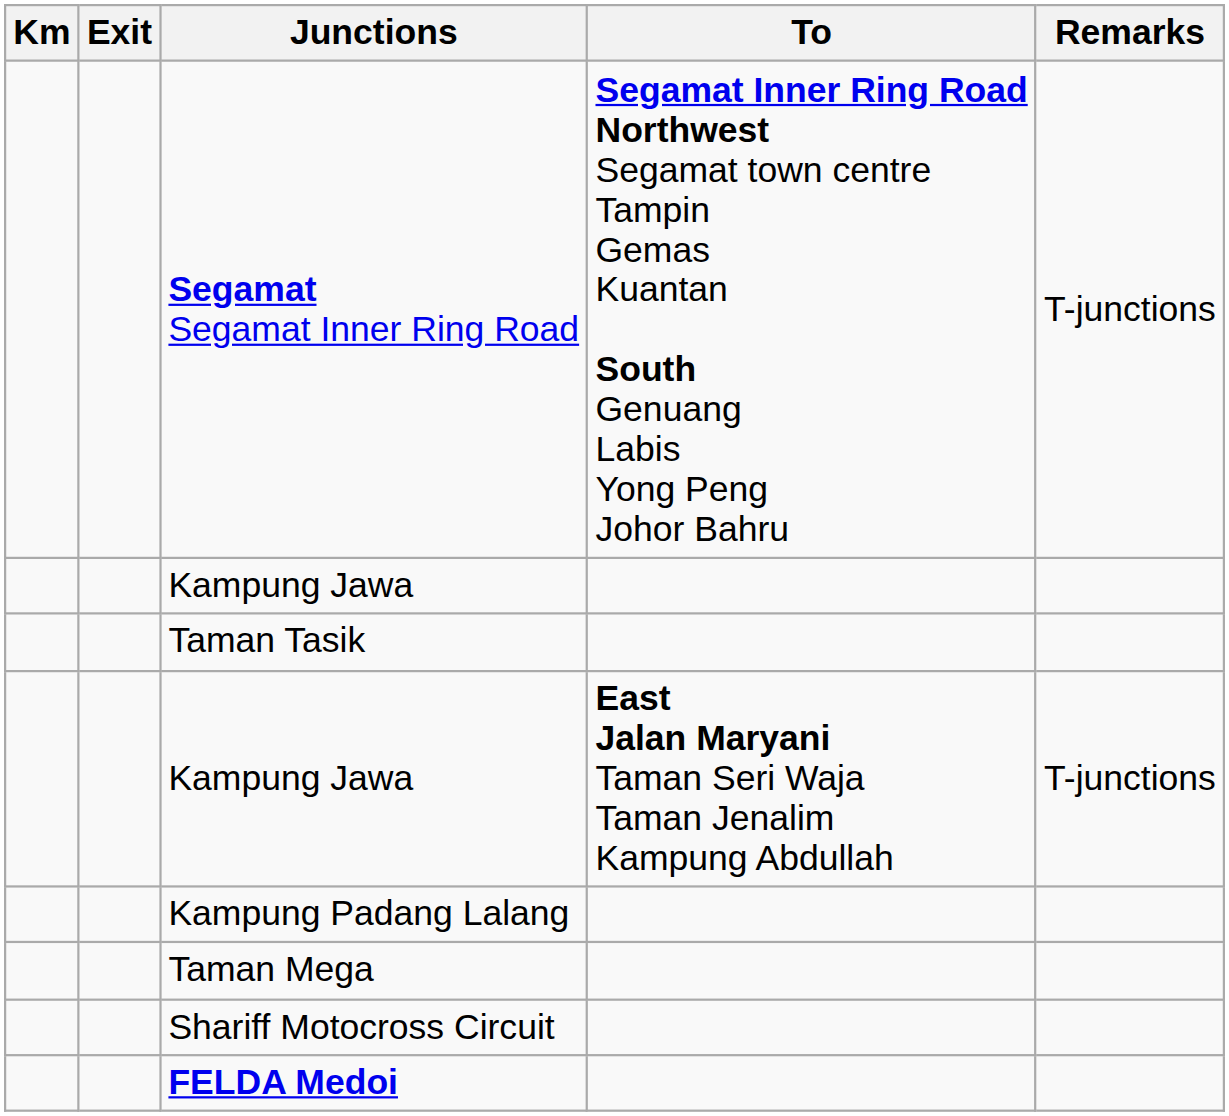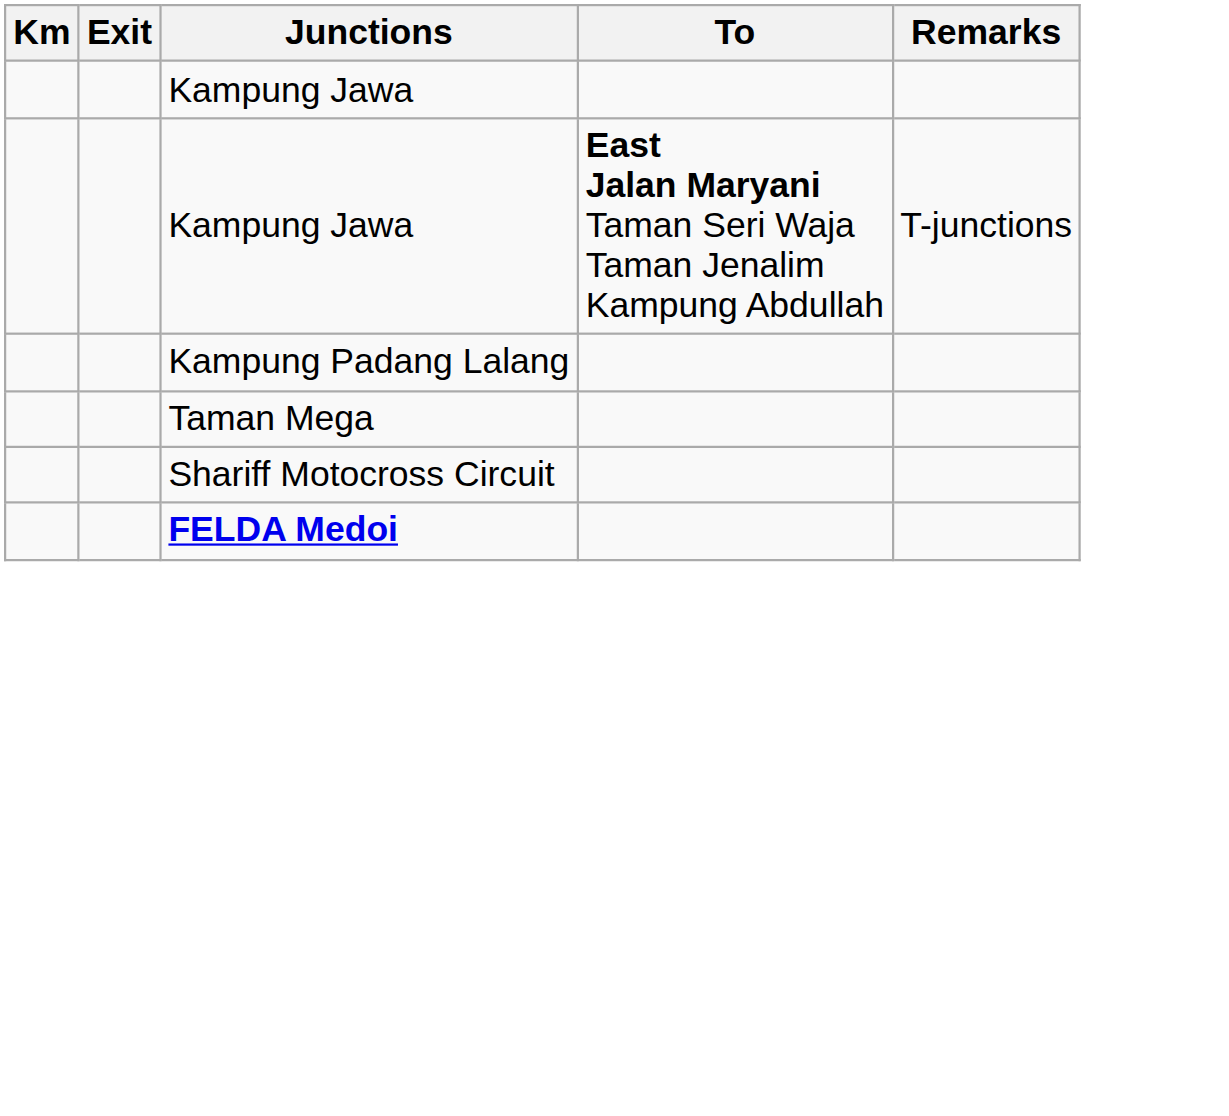- row: Segamat Segamat Inner Ring Road | Segamat Inner Ring Road Northwest Segamat town centre Tampin Gemas Kuantan South Genuang Labis Yong Peng Johor Bahru | T-junctions
- row: Taman Tasik
